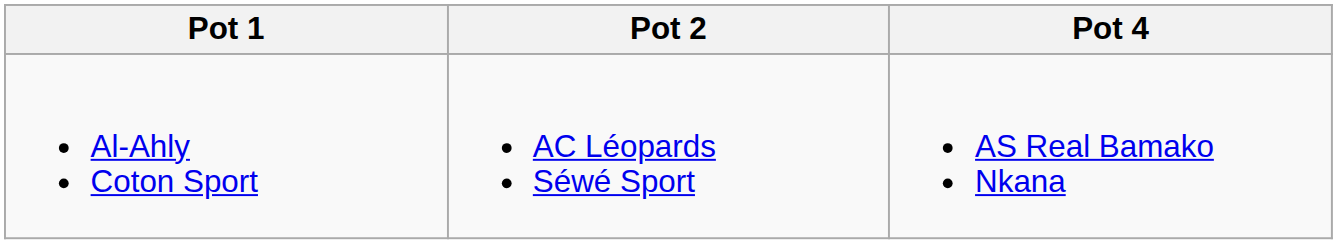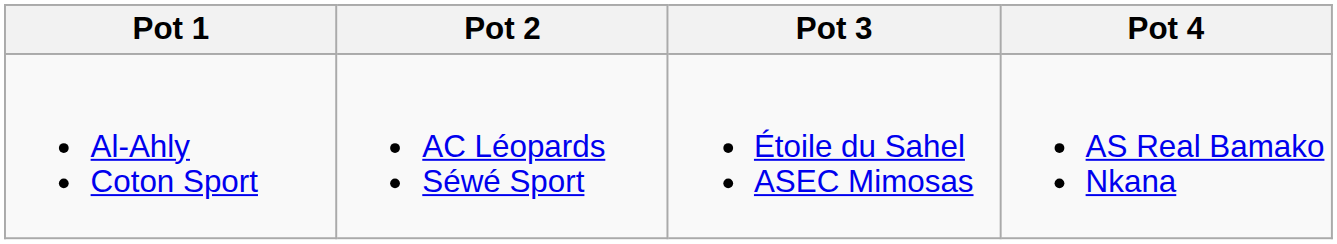+ column: Pot 3 | Étoile du Sahel ASEC Mimosas
